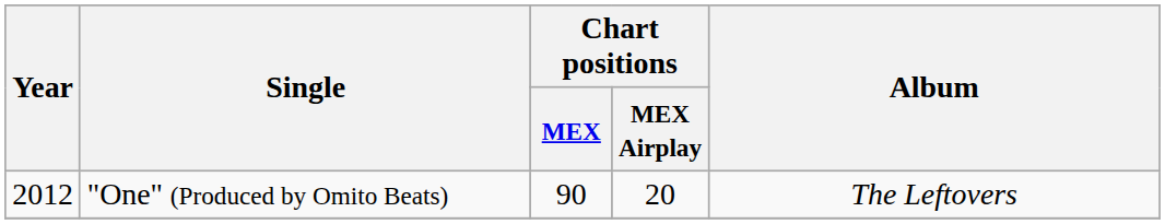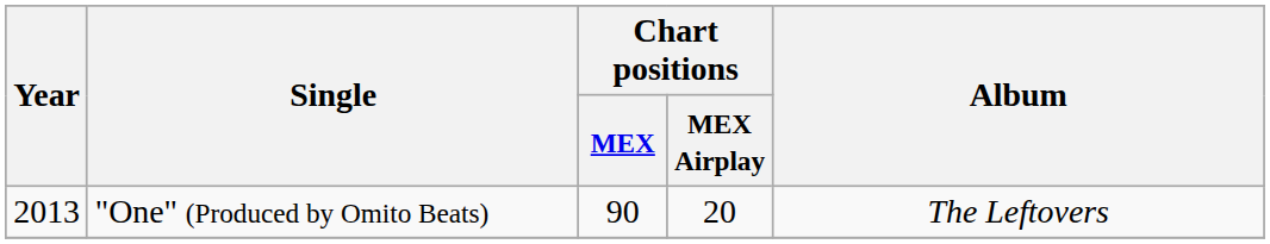"One" (Produced by Omito Beats) | Year: 2012 -> 2013
